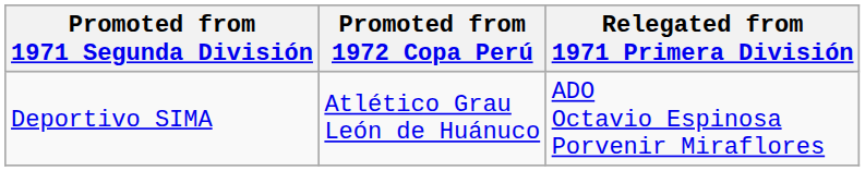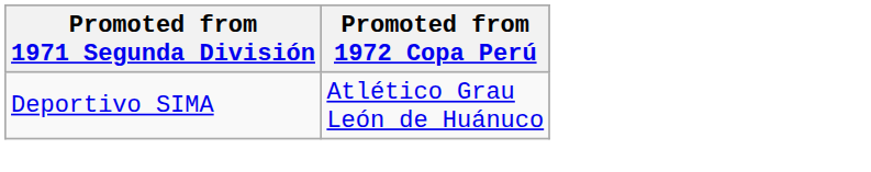- column: Relegated from 1971 Primera División | ADO Octavio Espinosa Porvenir Miraflores
